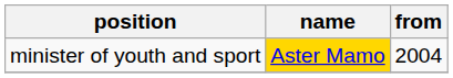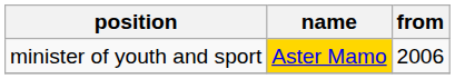minister of youth and sport | from: 2004 -> 2006
